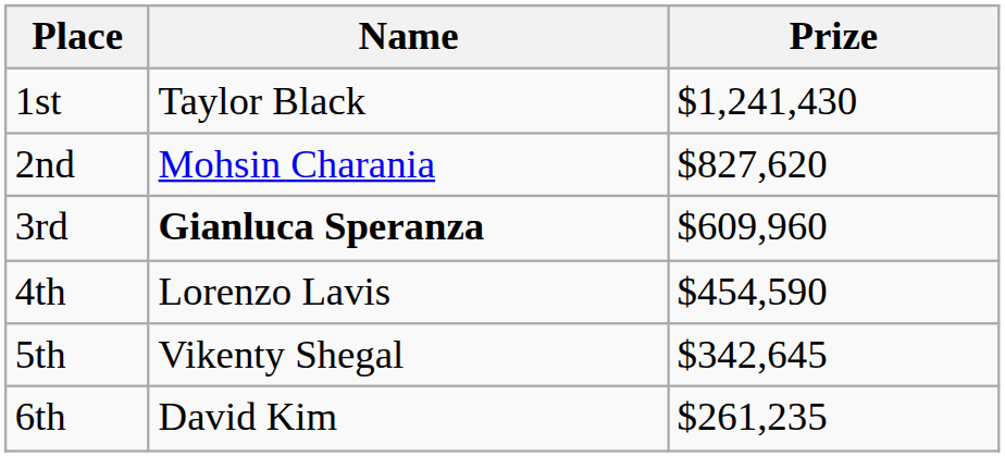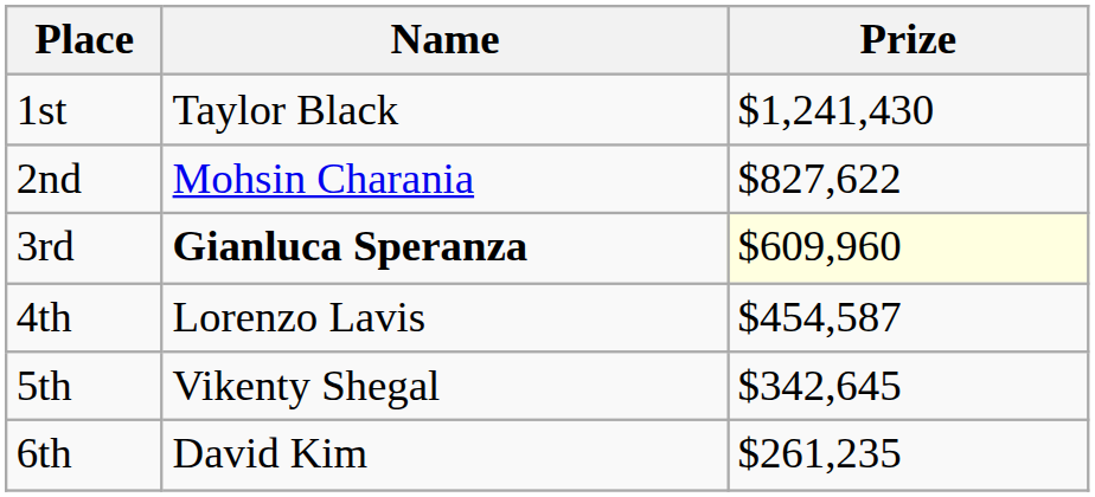2nd | Prize: $827,620 -> $827,622
3rd | Prize: no background -> lightyellow background
4th | Prize: $454,590 -> $454,587
